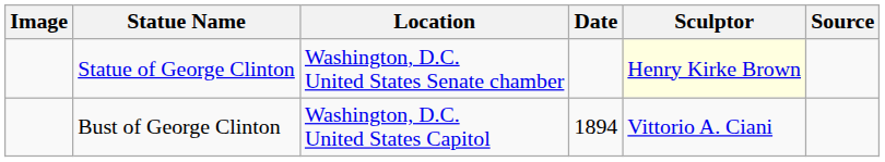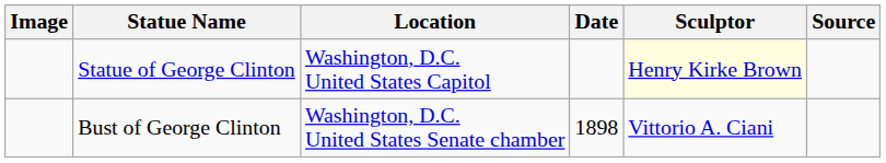Statue of George Clinton | Location: Washington, D.C. United States Senate chamber -> Washington, D.C. United States Capitol
Bust of George Clinton | Location: Washington, D.C. United States Capitol -> Washington, D.C. United States Senate chamber
Bust of George Clinton | Date: 1894 -> 1898
